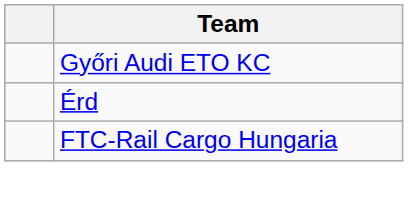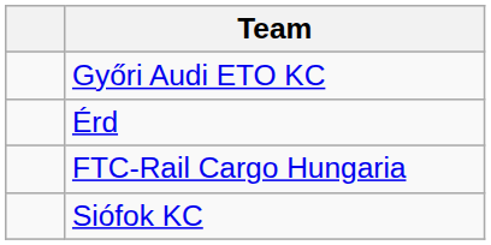+ row: Siófok KC
